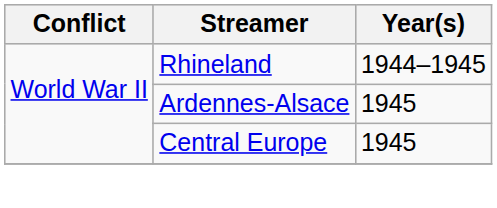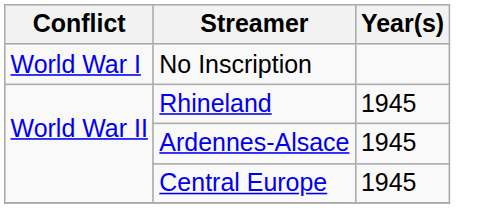+ row: World War I | No Inscription
Rhineland | Year(s): 1944–1945 -> 1945
